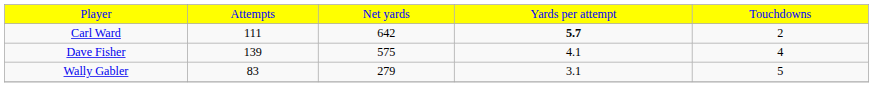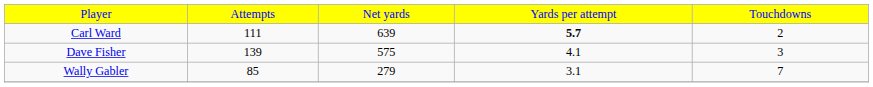Carl Ward | column 3: 642 -> 639
Dave Fisher | column 5: 4 -> 3
Wally Gabler | column 2: 83 -> 85
Wally Gabler | column 5: 5 -> 7
